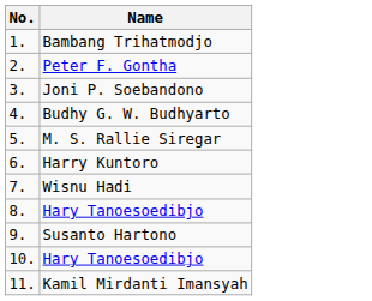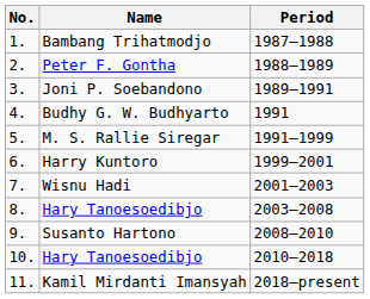+ column: Period | 1987–1988 | 1988–1989 | 1989–1991 | 1991 | 1991–1999 | 1999–2001 | 2001–2003 | 2003–2008 | 2008–2010 | 2010–2018 | 2018–present
